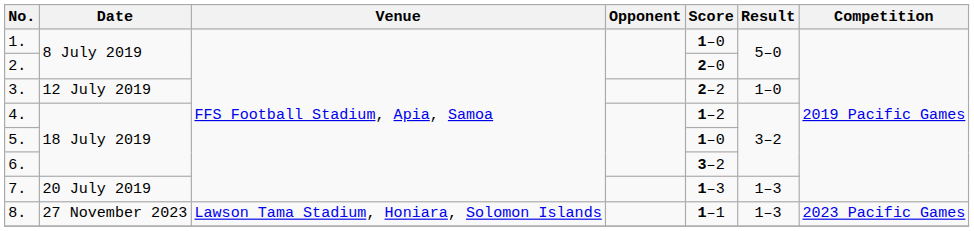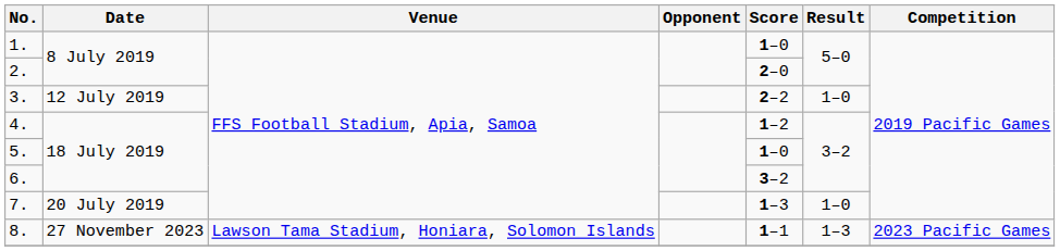7. | Result: 1–3 -> 1–0
